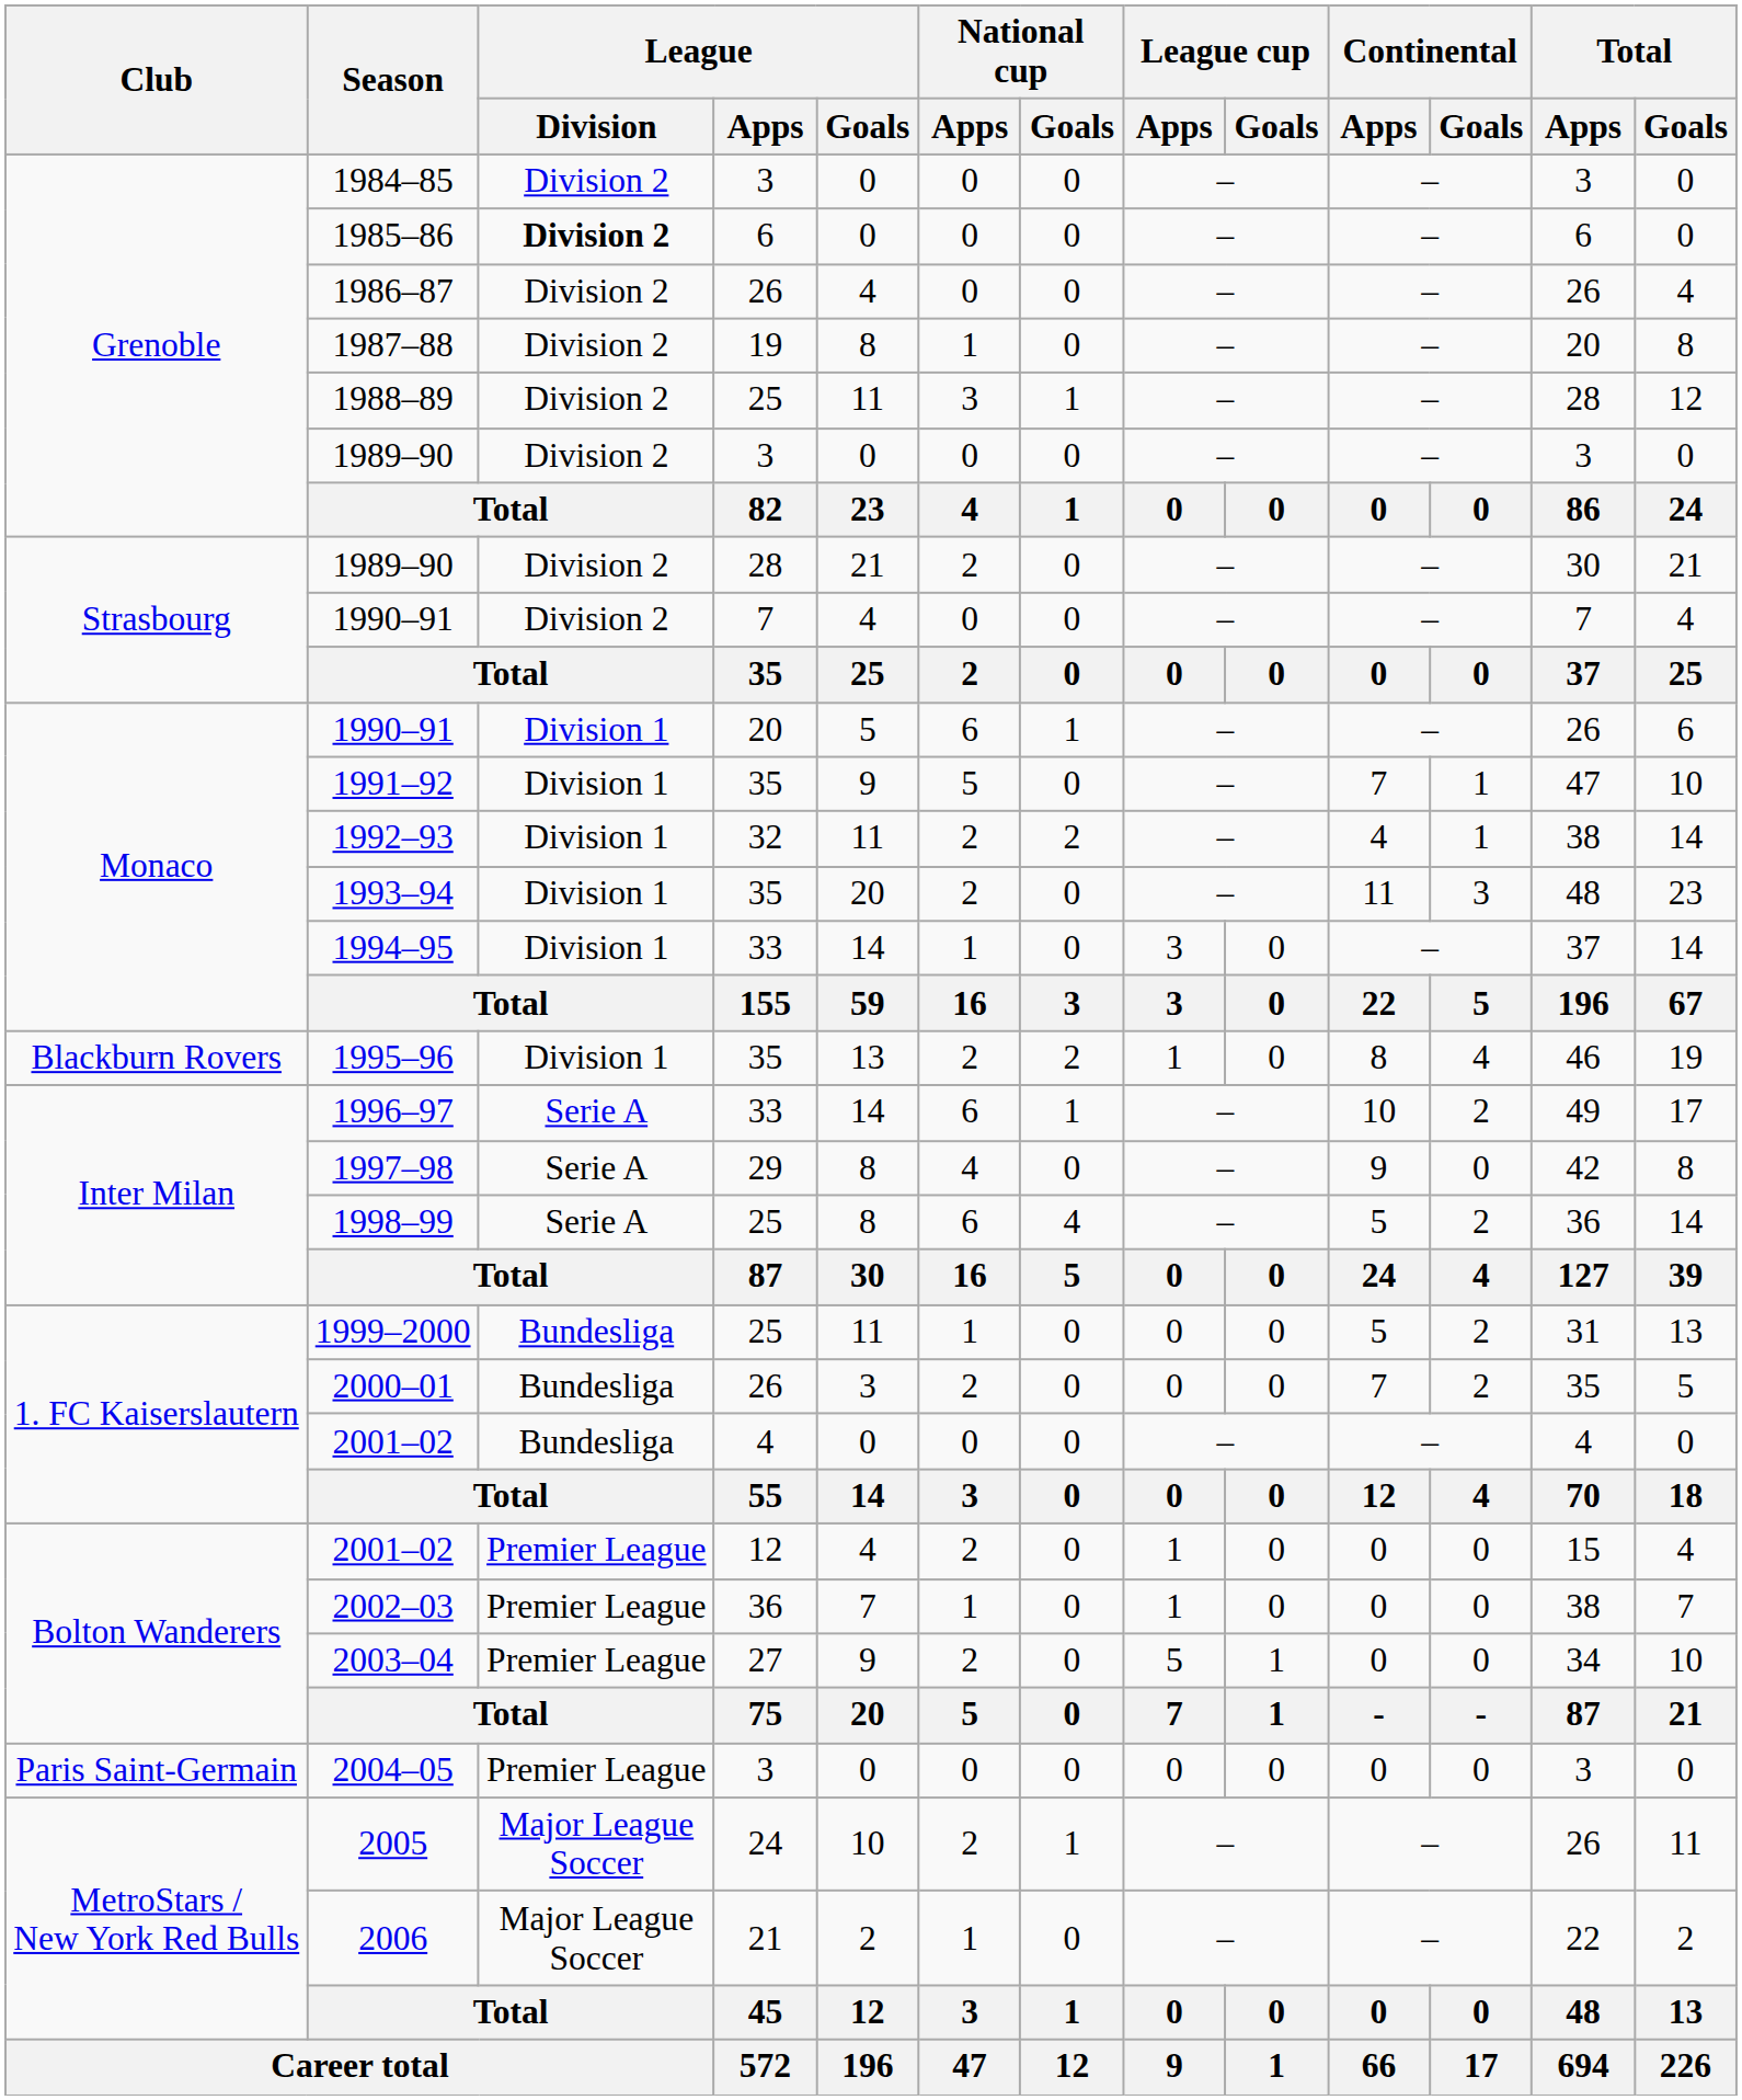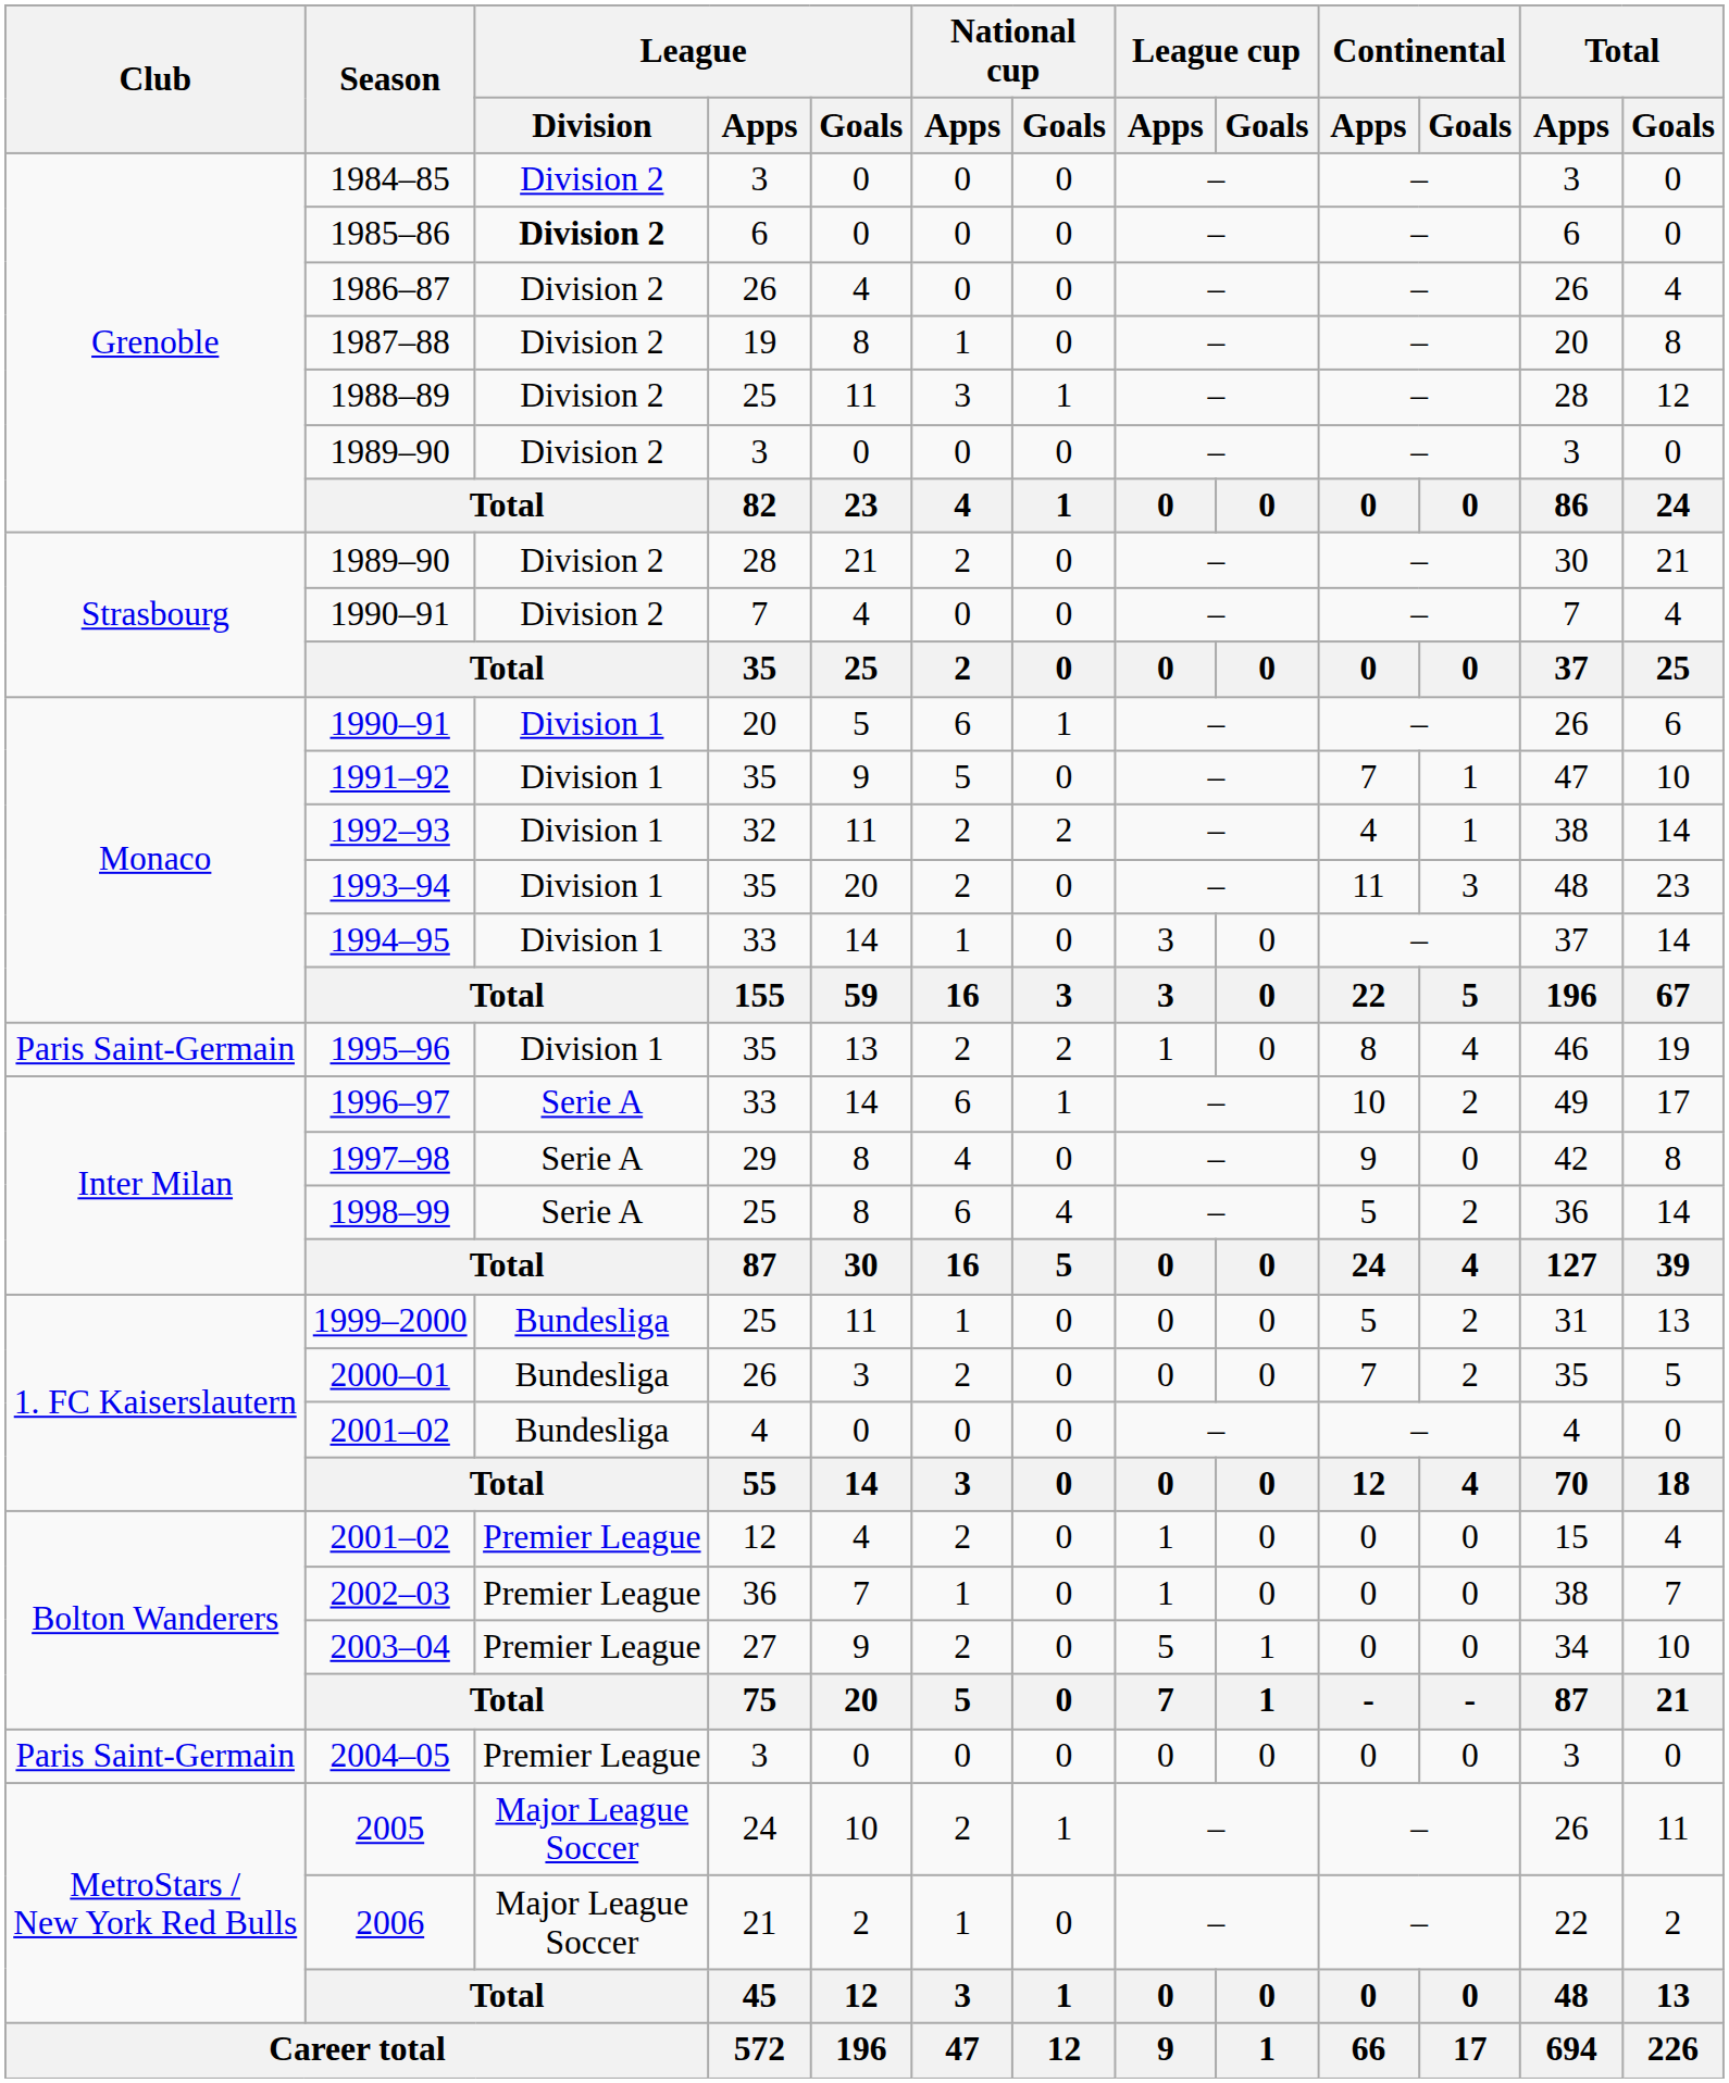1995–96 | Club: Blackburn Rovers -> Paris Saint-Germain
